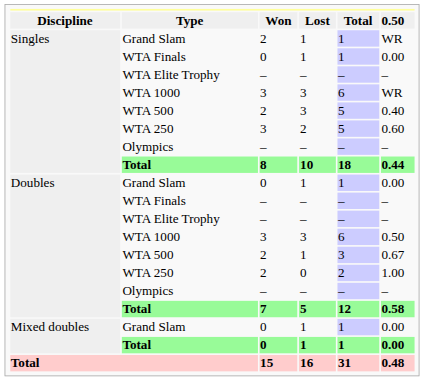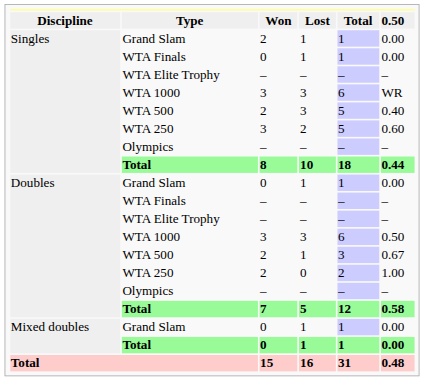Singles / Grand Slam | column 6: WR -> 0.00
